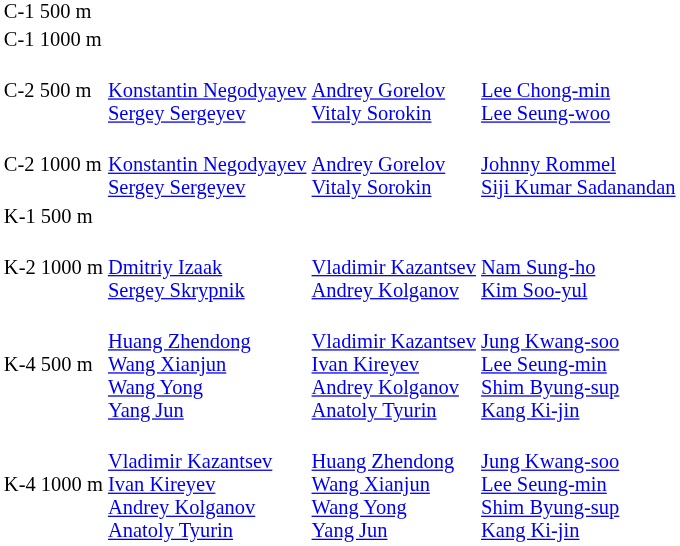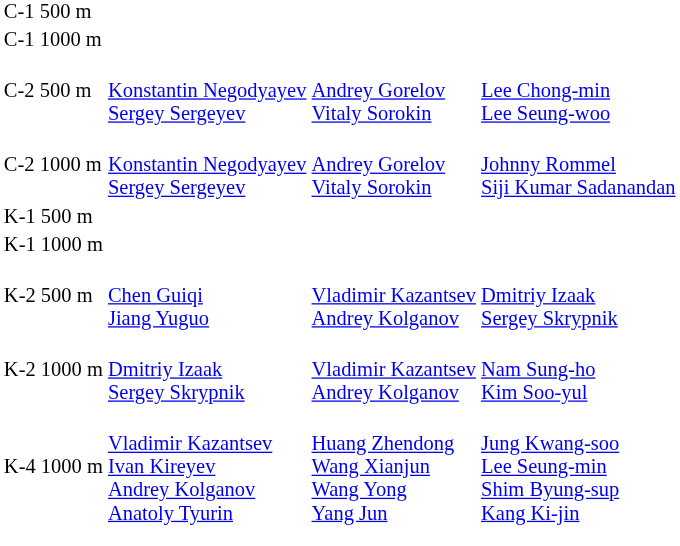+ row: K-1 1000 m
+ row: K-2 500 m | Chen Guiqi Jiang Yuguo | Vladimir Kazantsev Andrey Kolganov | Dmitriy Izaak Sergey Skrypnik
- row: K-4 500 m | Huang Zhendong Wang Xianjun Wang Yong Yang Jun | Vladimir Kazantsev Ivan Kireyev Andrey Kolganov Anatoly Tyurin | Jung Kwang-soo Lee Seung-min Shim Byung-sup Kang Ki-jin
